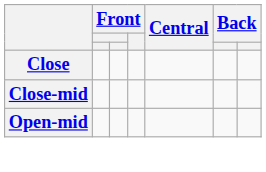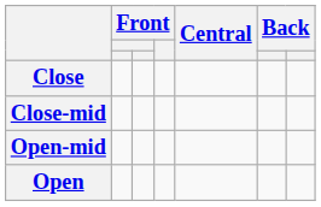+ row: Open
